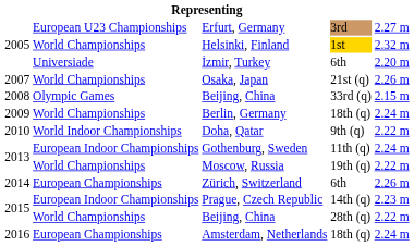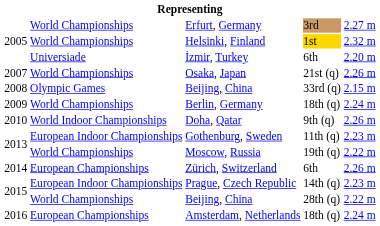Erfurt, Germany | column 2: European U23 Championships -> World Championships
Doha, Qatar | column 5: 2.22 m -> 2.26 m
Gothenburg, Sweden | column 5: 2.24 m -> 2.23 m
